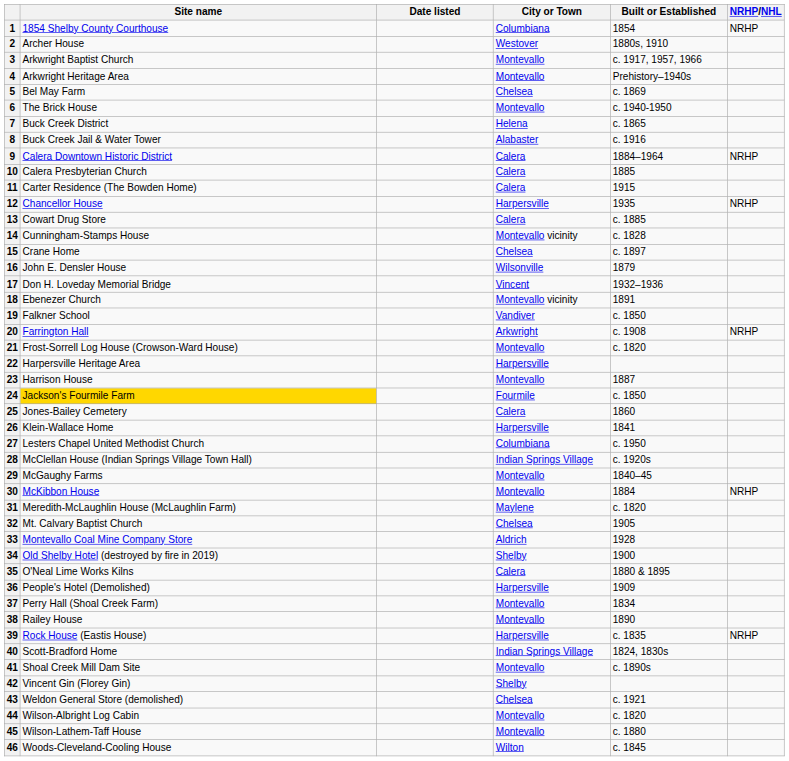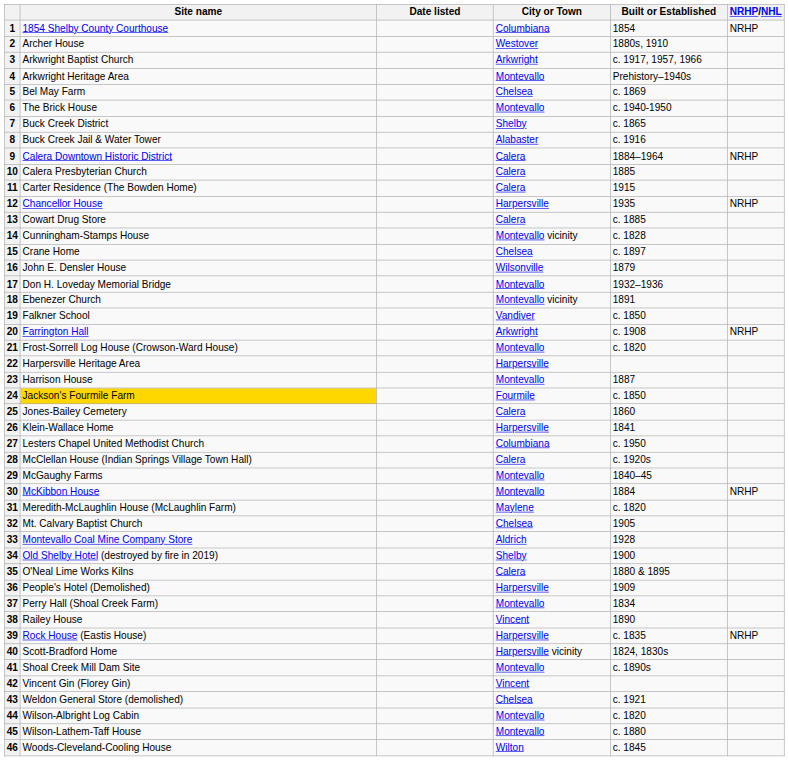3 | City or Town: Montevallo -> Arkwright
7 | City or Town: Helena -> Shelby
17 | City or Town: Vincent -> Montevallo
28 | City or Town: Indian Springs Village -> Calera
38 | City or Town: Montevallo -> Vincent
40 | City or Town: Indian Springs Village -> Harpersville vicinity
42 | City or Town: Shelby -> Vincent
